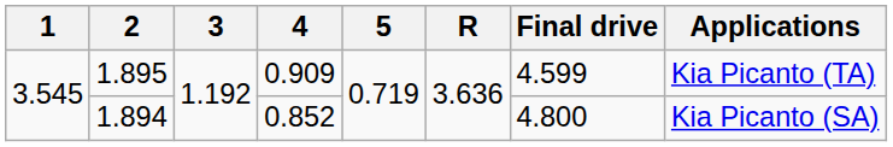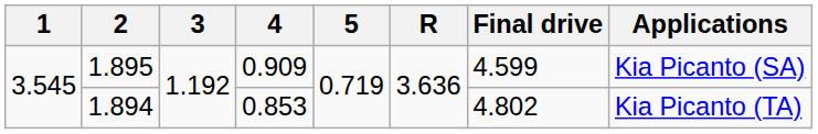1.895 | Applications: Kia Picanto (TA) -> Kia Picanto (SA)
1.894 | 4: 0.852 -> 0.853
1.894 | Final drive: 4.800 -> 4.802
1.894 | Applications: Kia Picanto (SA) -> Kia Picanto (TA)
